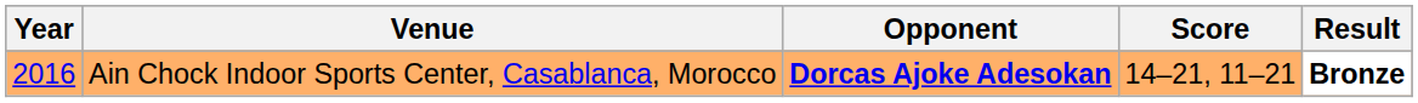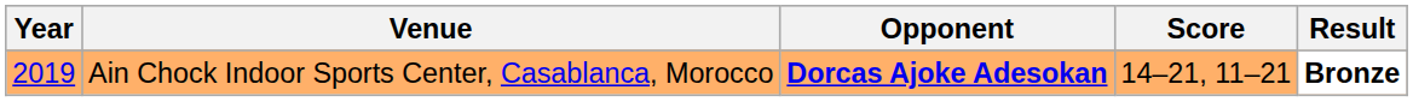Ain Chock Indoor Sports Center, Casablanca, Morocco | Year: 2016 -> 2019
